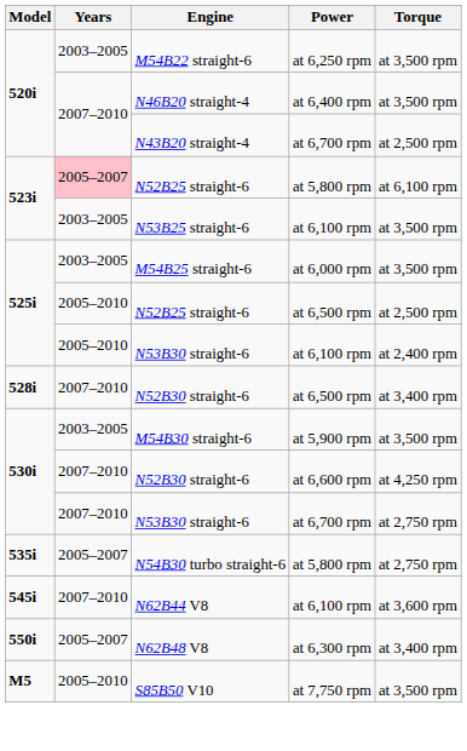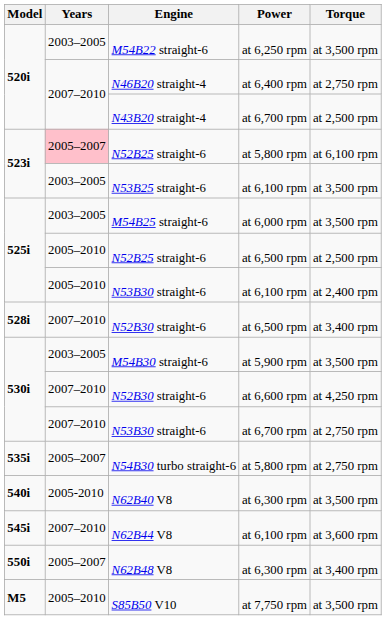N46B20 straight-4 | Torque: at 3,500 rpm -> at 2,750 rpm
+ row: 540i | 2005-2010 | N62B40 V8 | at 6,300 rpm | at 3,500 rpm
